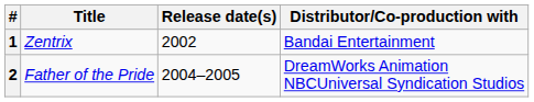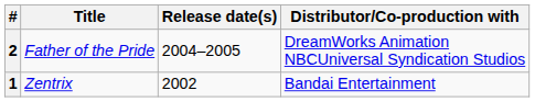rows swapped: 1 <-> 2
